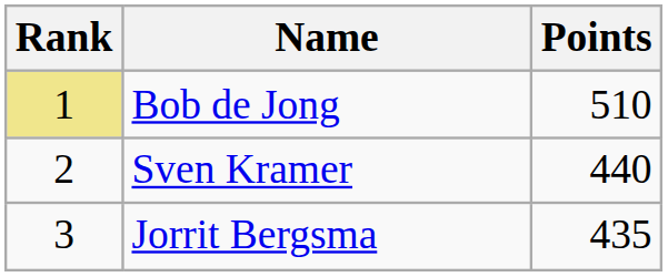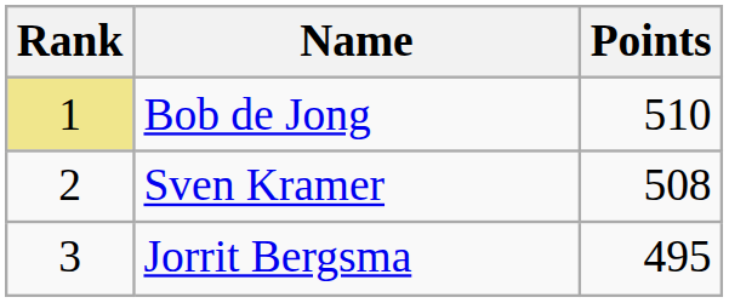Sven Kramer | Points: 440 -> 508
Jorrit Bergsma | Points: 435 -> 495
